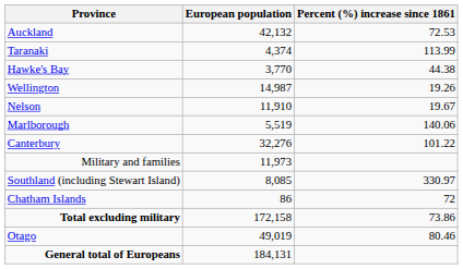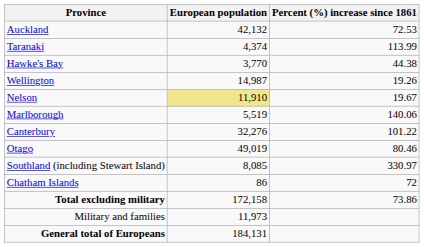Nelson | European population: no background -> khaki background
rows swapped: Otago <-> Military and families
